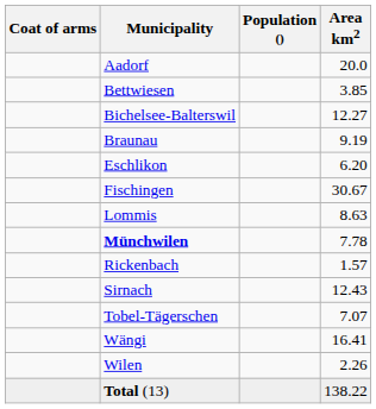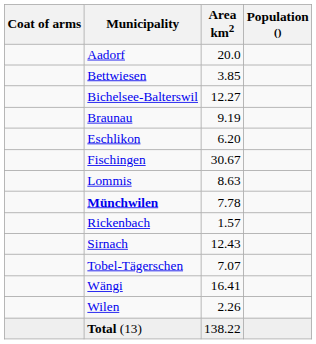columns swapped: Population () <-> Area km2
